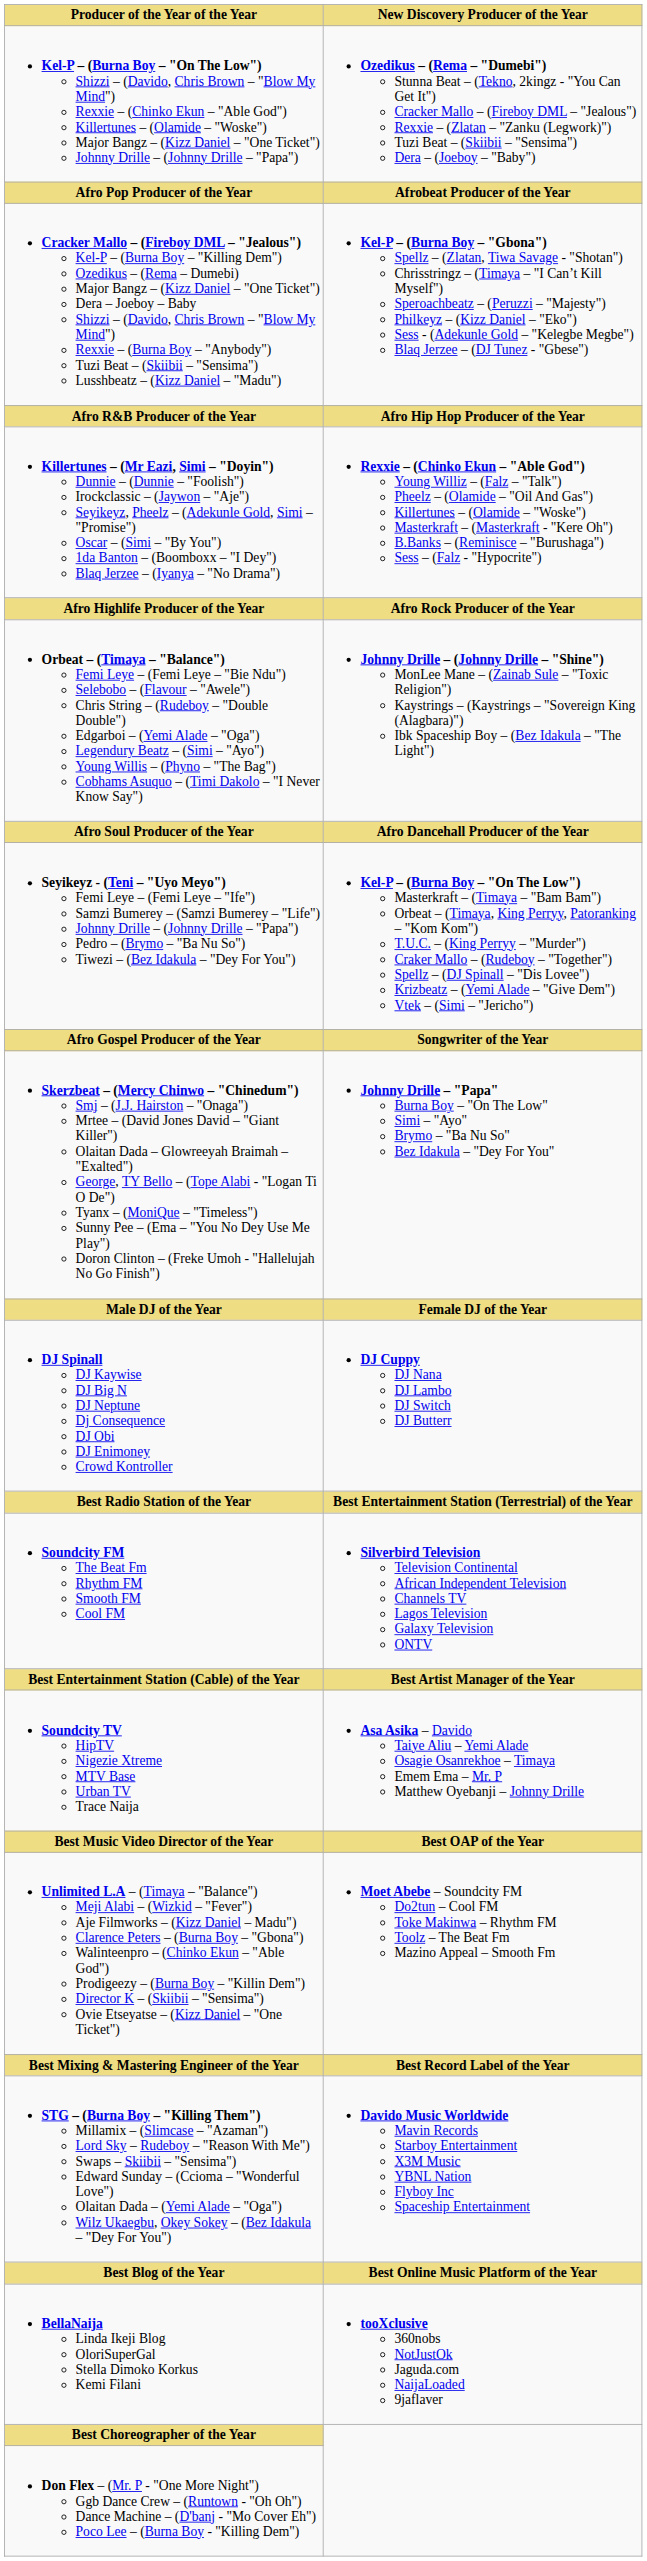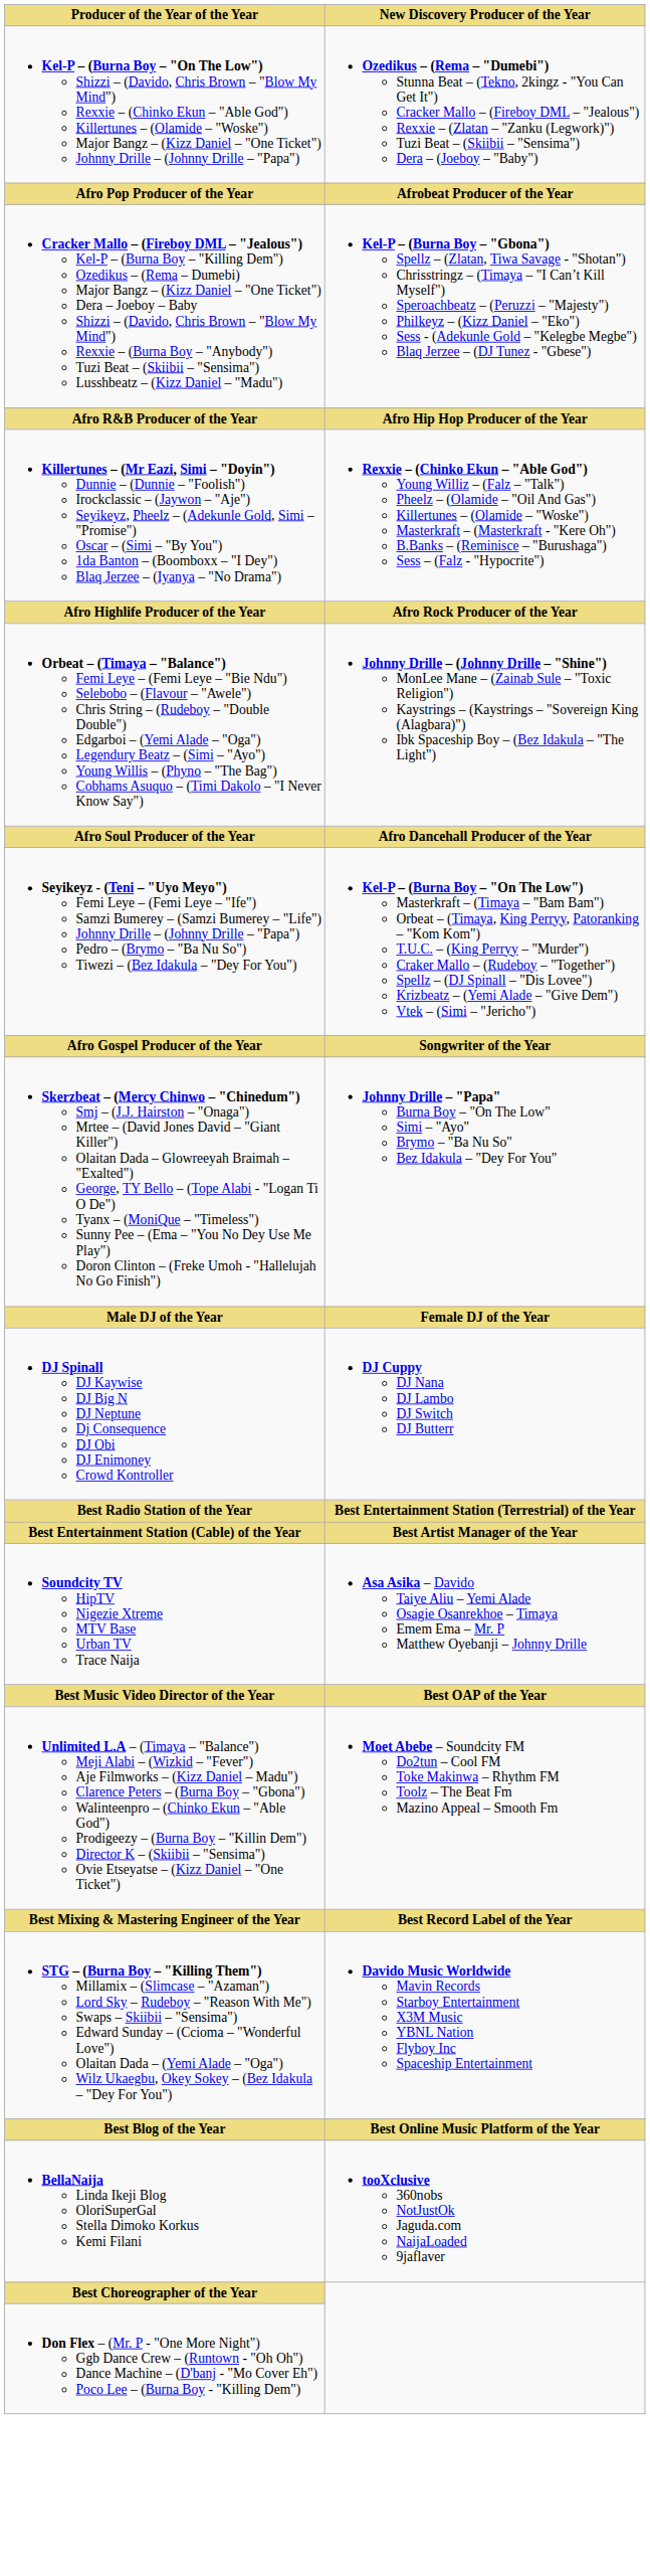- row: Soundcity FM The Beat Fm Rhythm FM Smooth FM Cool FM | Silverbird Television Television Continental African Independent Television Channels TV Lagos Television Galaxy Television ONTV
